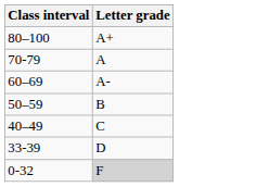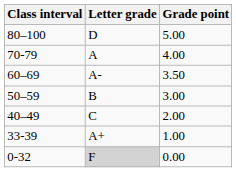+ column: Grade point | 5.00 | 4.00 | 3.50 | 3.00 | 2.00 | 1.00 | 0.00
80–100 | Letter grade: A+ -> D
33-39 | Letter grade: D -> A+
